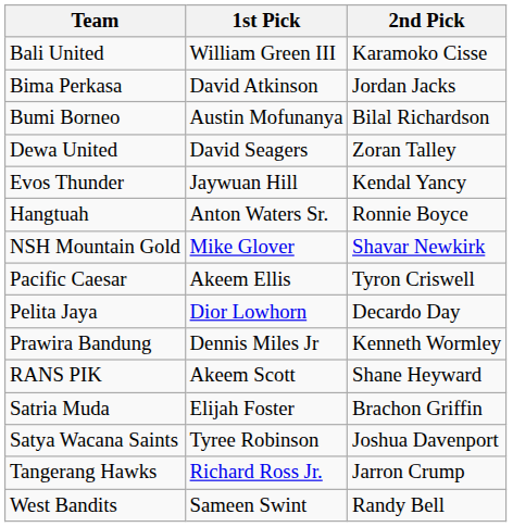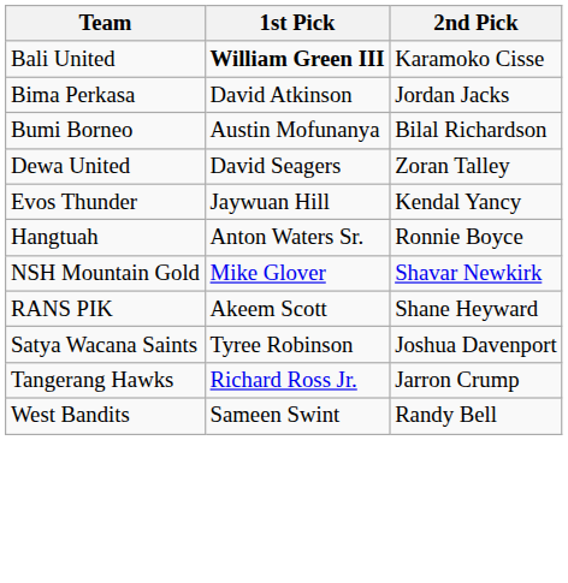Bali United | 1st Pick: normal -> bold
- row: Pacific Caesar | Akeem Ellis | Tyron Criswell
- row: Pelita Jaya | Dior Lowhorn | Decardo Day
- row: Prawira Bandung | Dennis Miles Jr | Kenneth Wormley
- row: Satria Muda | Elijah Foster | Brachon Griffin
